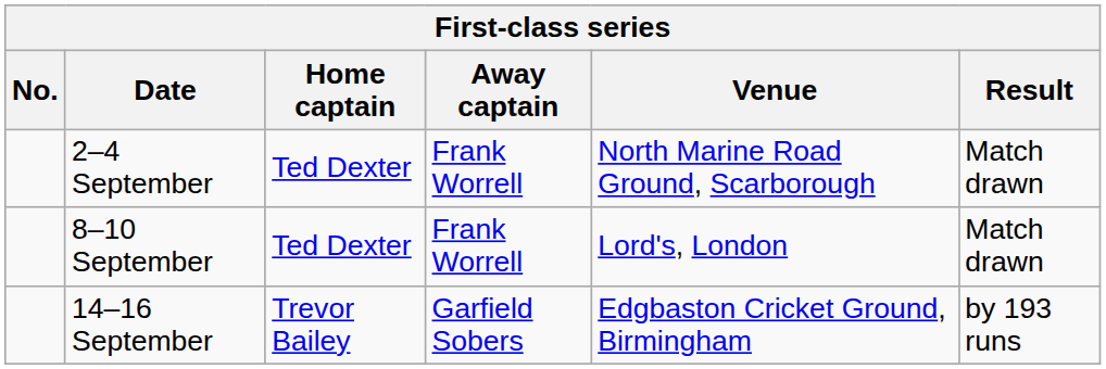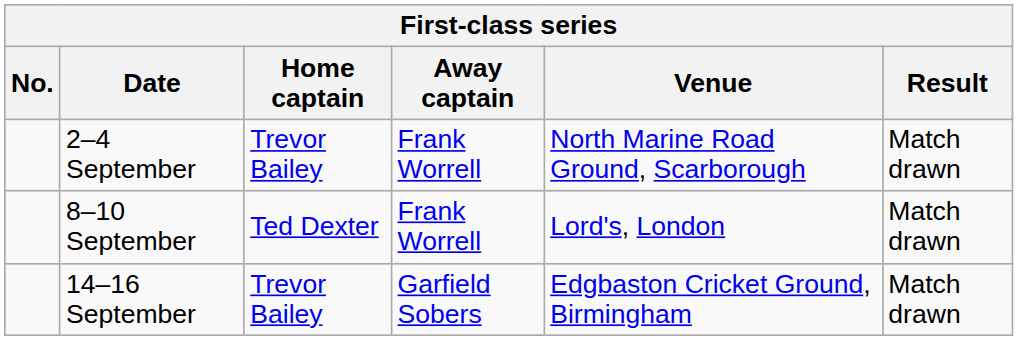2–4 September | Home captain: Ted Dexter -> Trevor Bailey
14–16 September | Result: by 193 runs -> Match drawn
